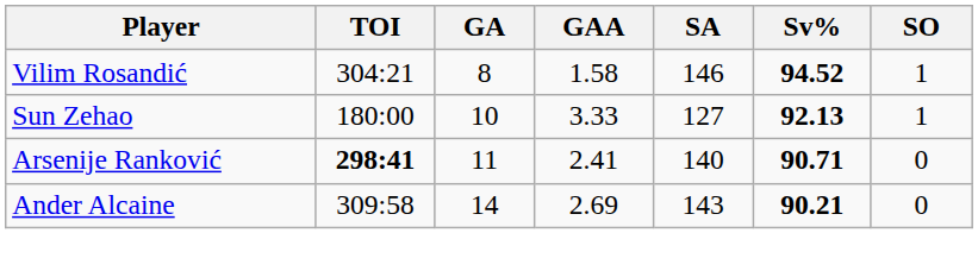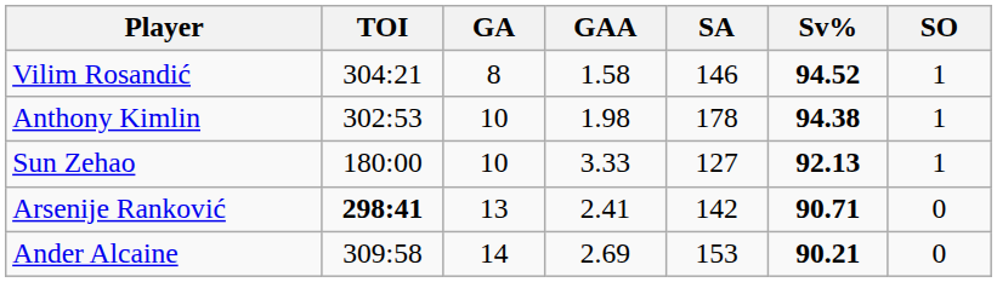+ row: Anthony Kimlin | 302:53 | 10 | 1.98 | 178 | 94.38 | 1
Arsenije Ranković | GA: 11 -> 13
Arsenije Ranković | SA: 140 -> 142
Ander Alcaine | SA: 143 -> 153
